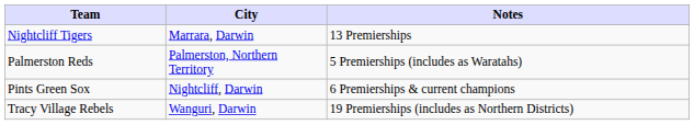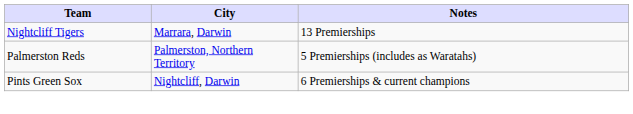- row: Tracy Village Rebels | Wanguri, Darwin | 19 Premierships (includes as Northern Districts)
